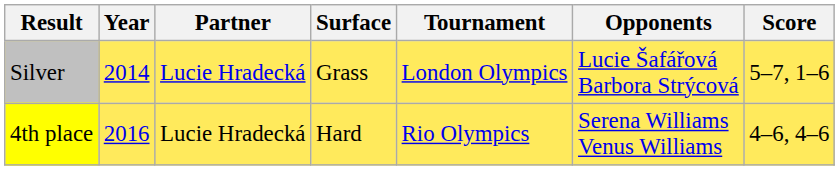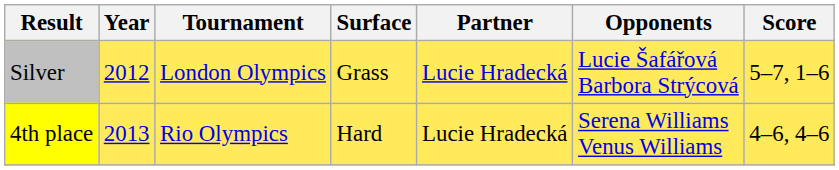columns swapped: Tournament <-> Partner
Silver | Year: 2014 -> 2012
4th place | Year: 2016 -> 2013
